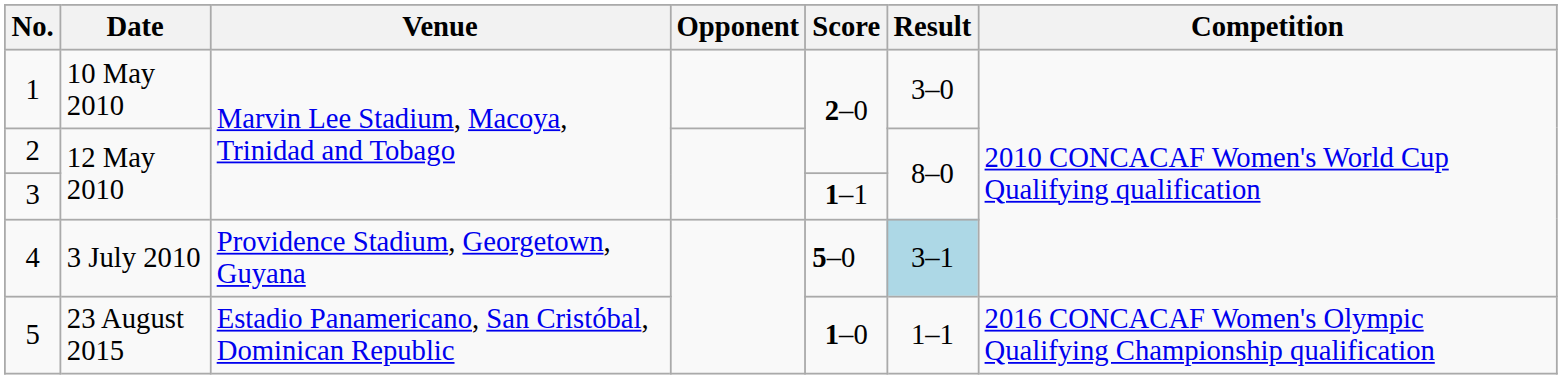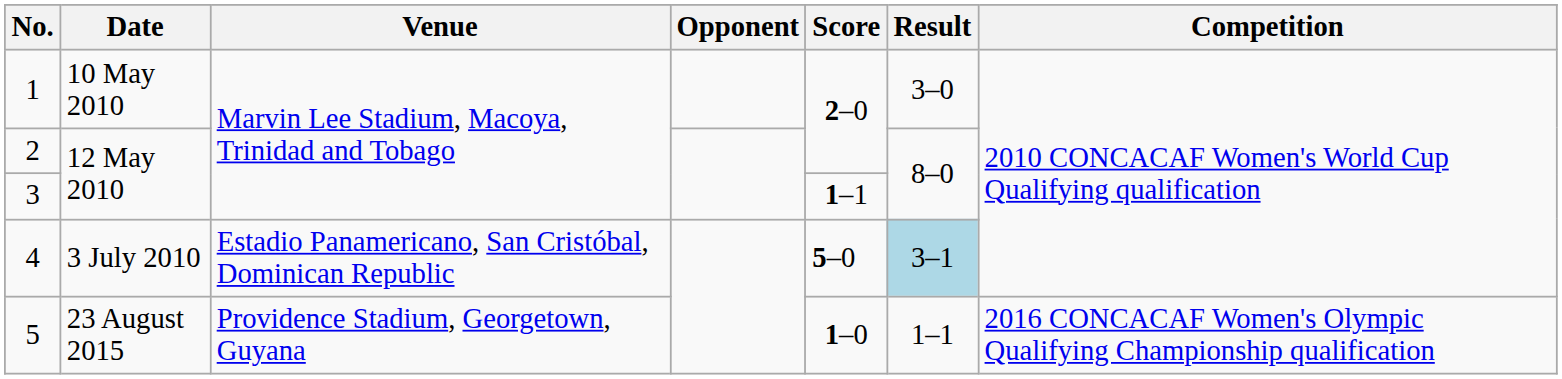4 | Venue: Providence Stadium, Georgetown, Guyana -> Estadio Panamericano, San Cristóbal, Dominican Republic
5 | Venue: Estadio Panamericano, San Cristóbal, Dominican Republic -> Providence Stadium, Georgetown, Guyana
